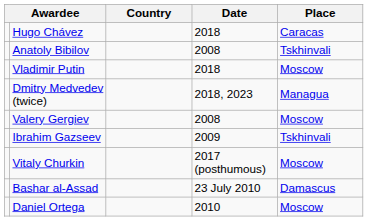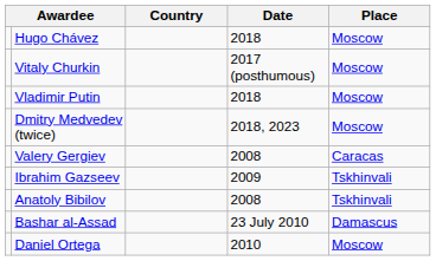Hugo Chávez | Place: Caracas -> Moscow
rows swapped: Anatoly Bibilov <-> Vitaly Churkin
Dmitry Medvedev (twice) | Place: Managua -> Moscow
Valery Gergiev | Place: Moscow -> Caracas
